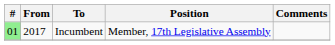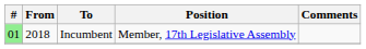Incumbent | From: 2017 -> 2018
